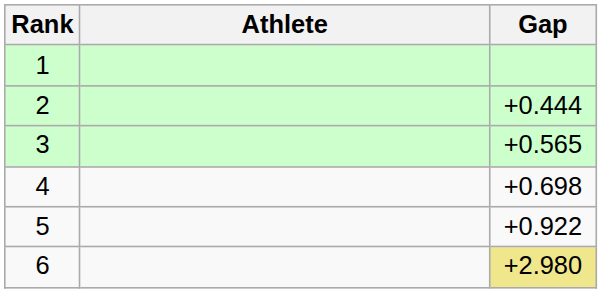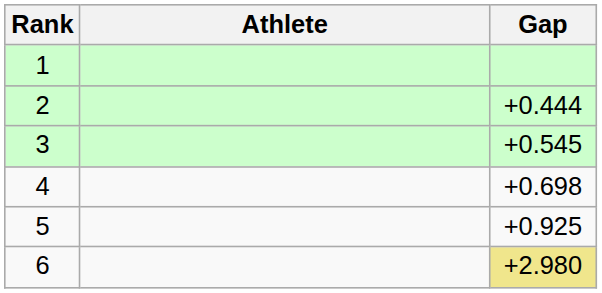3 | Gap: +0.565 -> +0.545
5 | Gap: +0.922 -> +0.925
